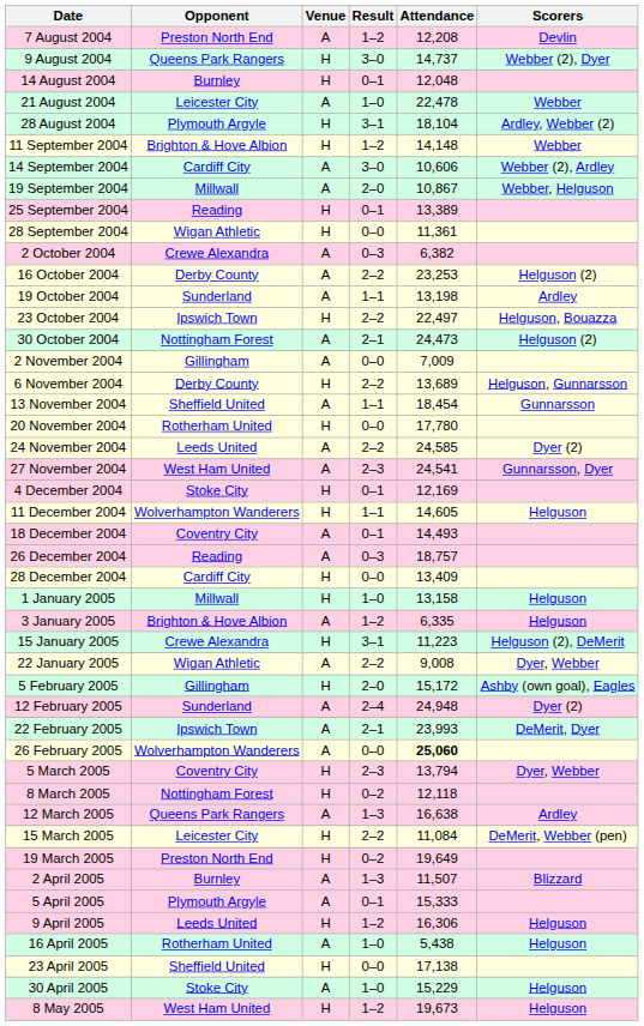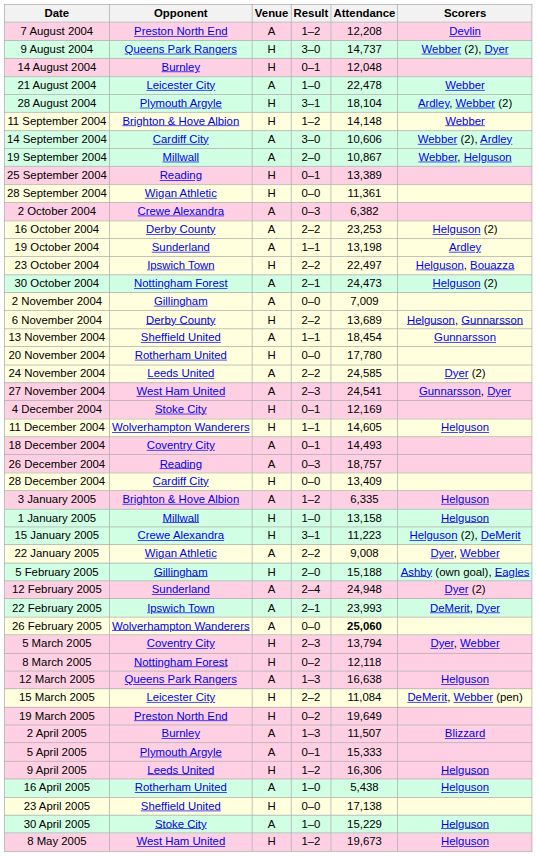rows swapped: 1 January 2005 <-> 3 January 2005
5 February 2005 | Attendance: 15,172 -> 15,188
12 March 2005 | Scorers: Ardley -> Helguson
